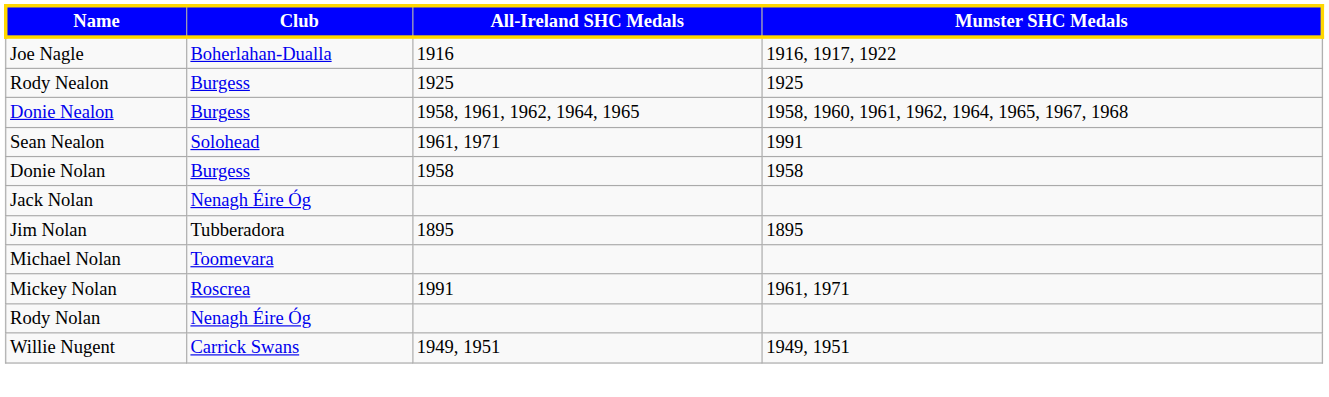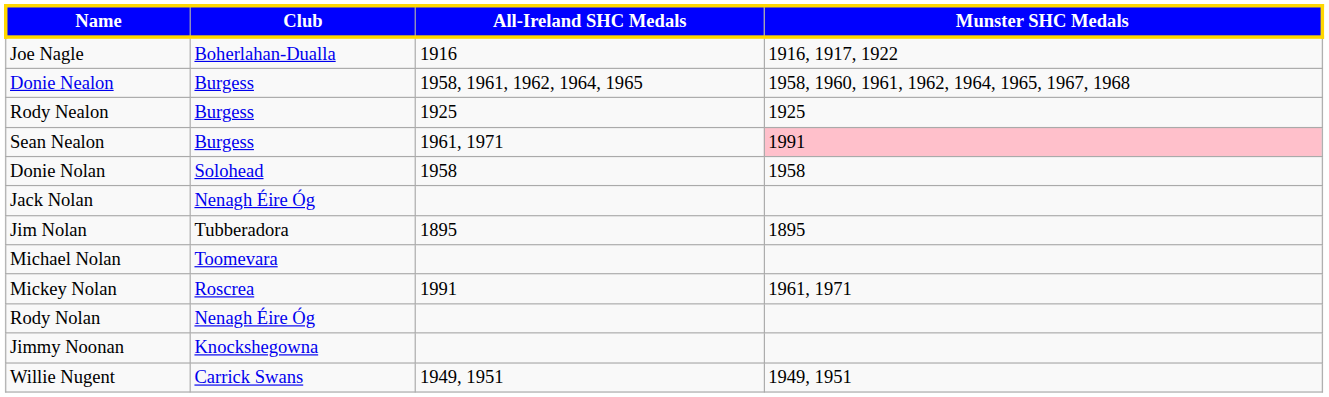rows swapped: Donie Nealon <-> Rody Nealon
Sean Nealon | Club: Solohead -> Burgess
Sean Nealon | Munster SHC Medals: no background -> pink background
Donie Nolan | Club: Burgess -> Solohead
+ row: Jimmy Noonan | Knockshegowna
